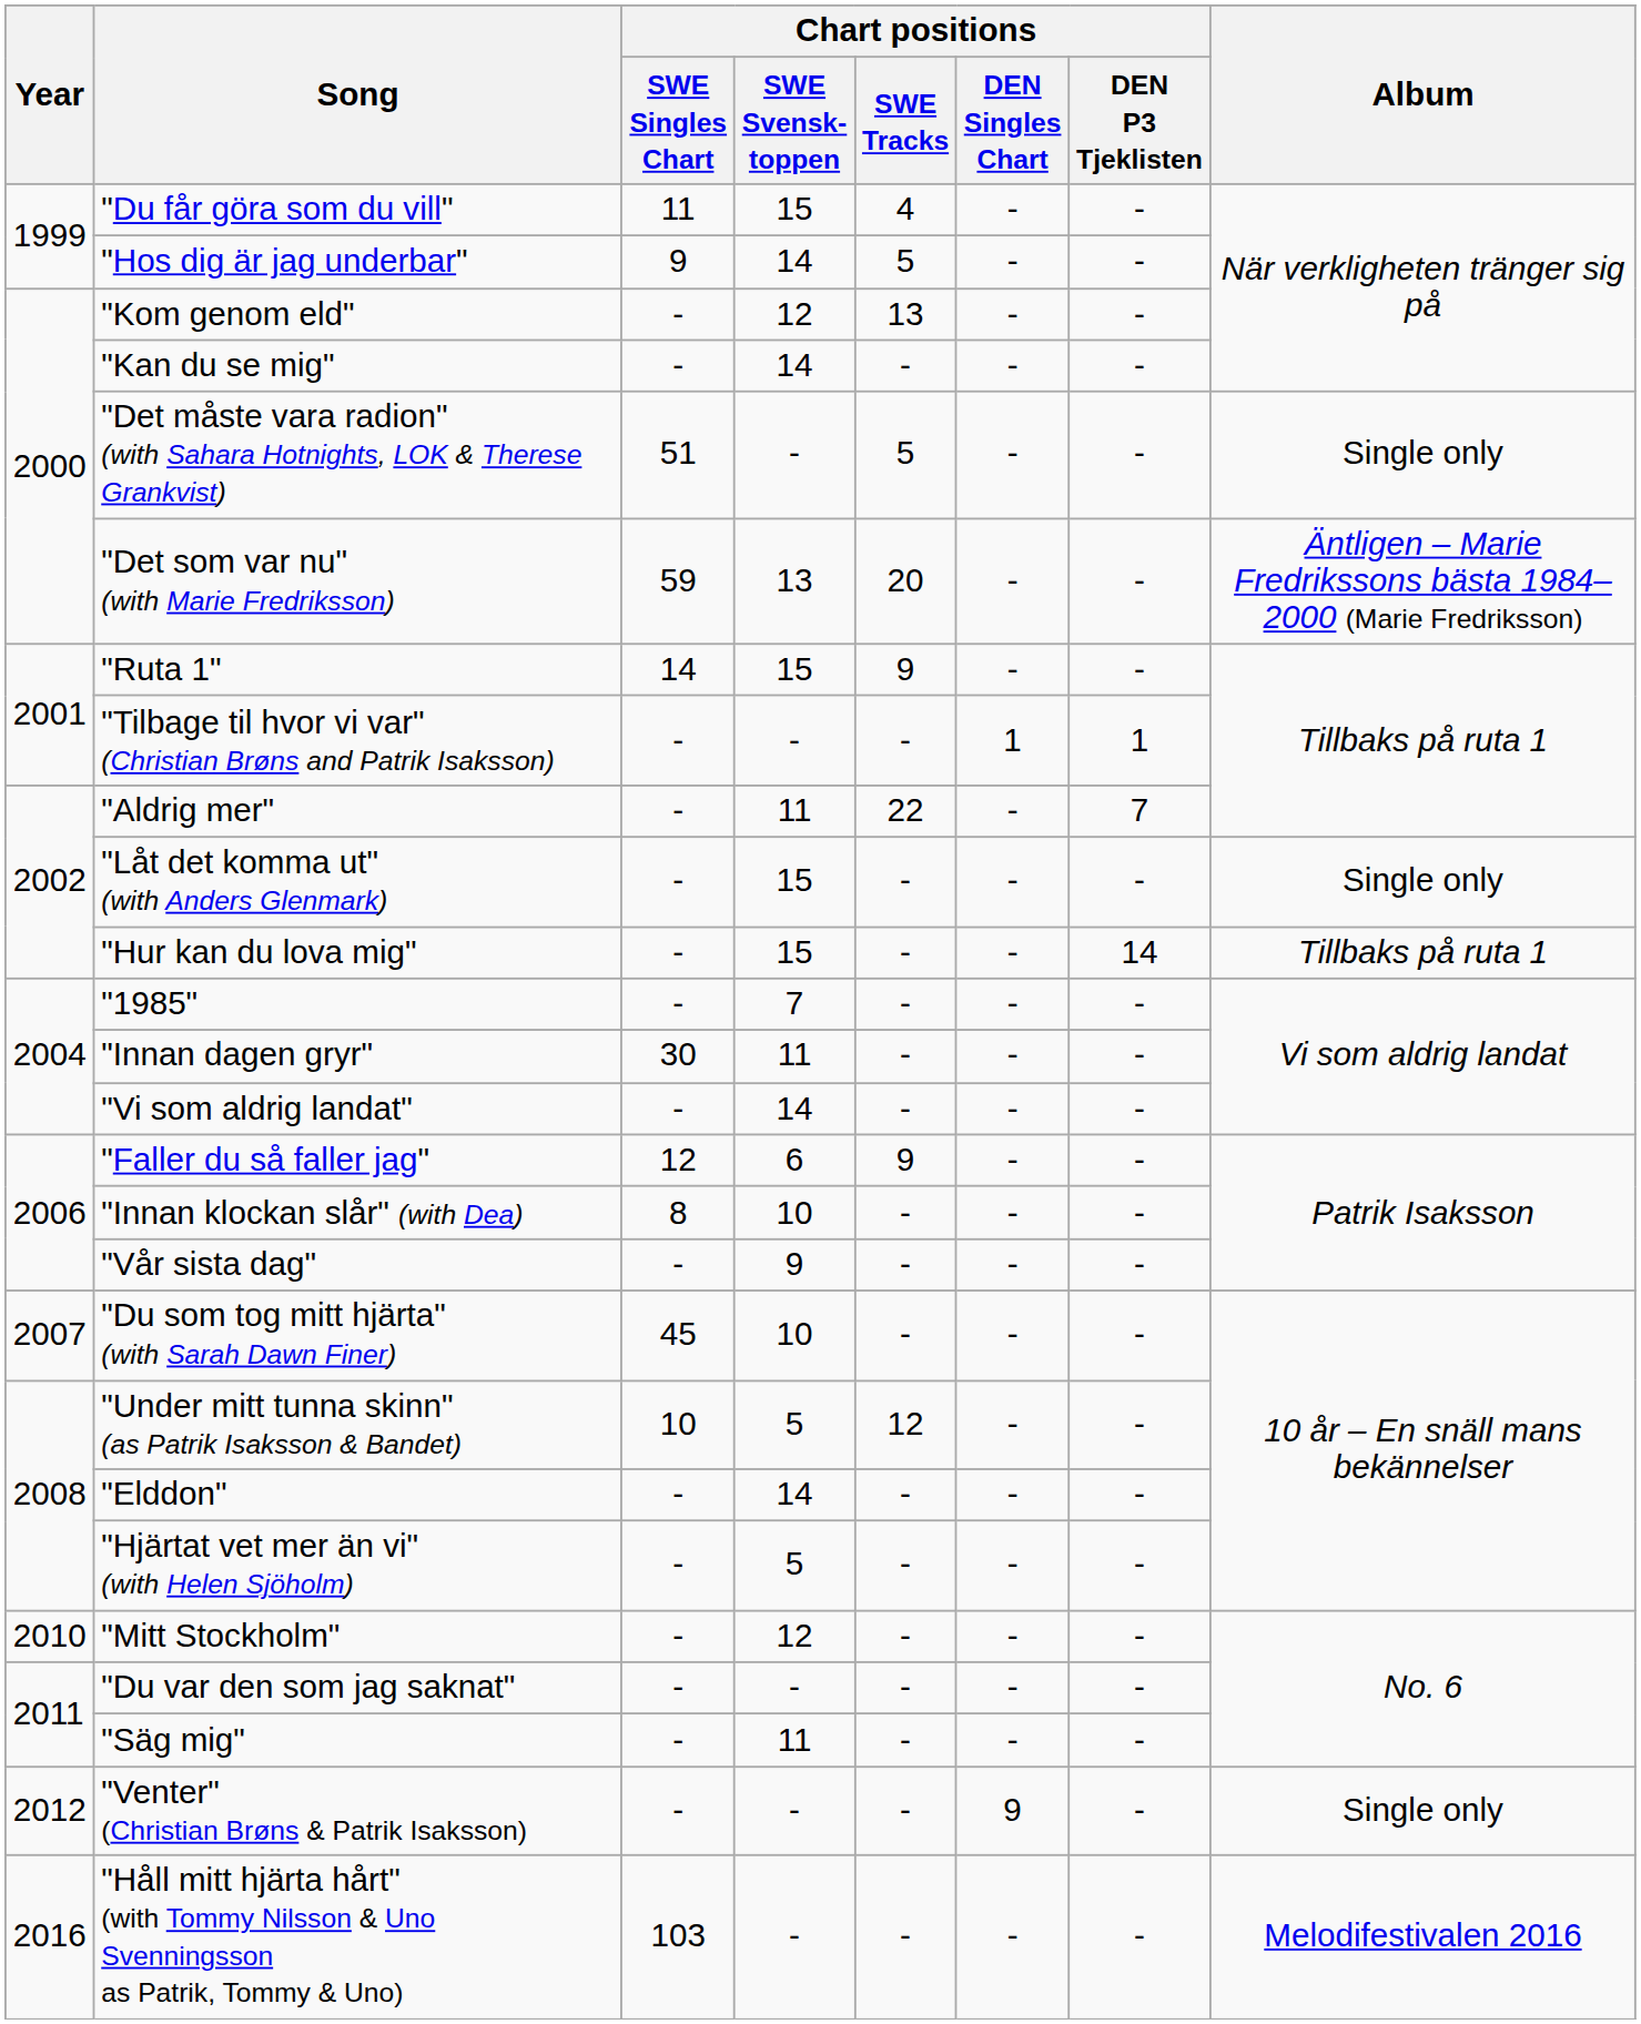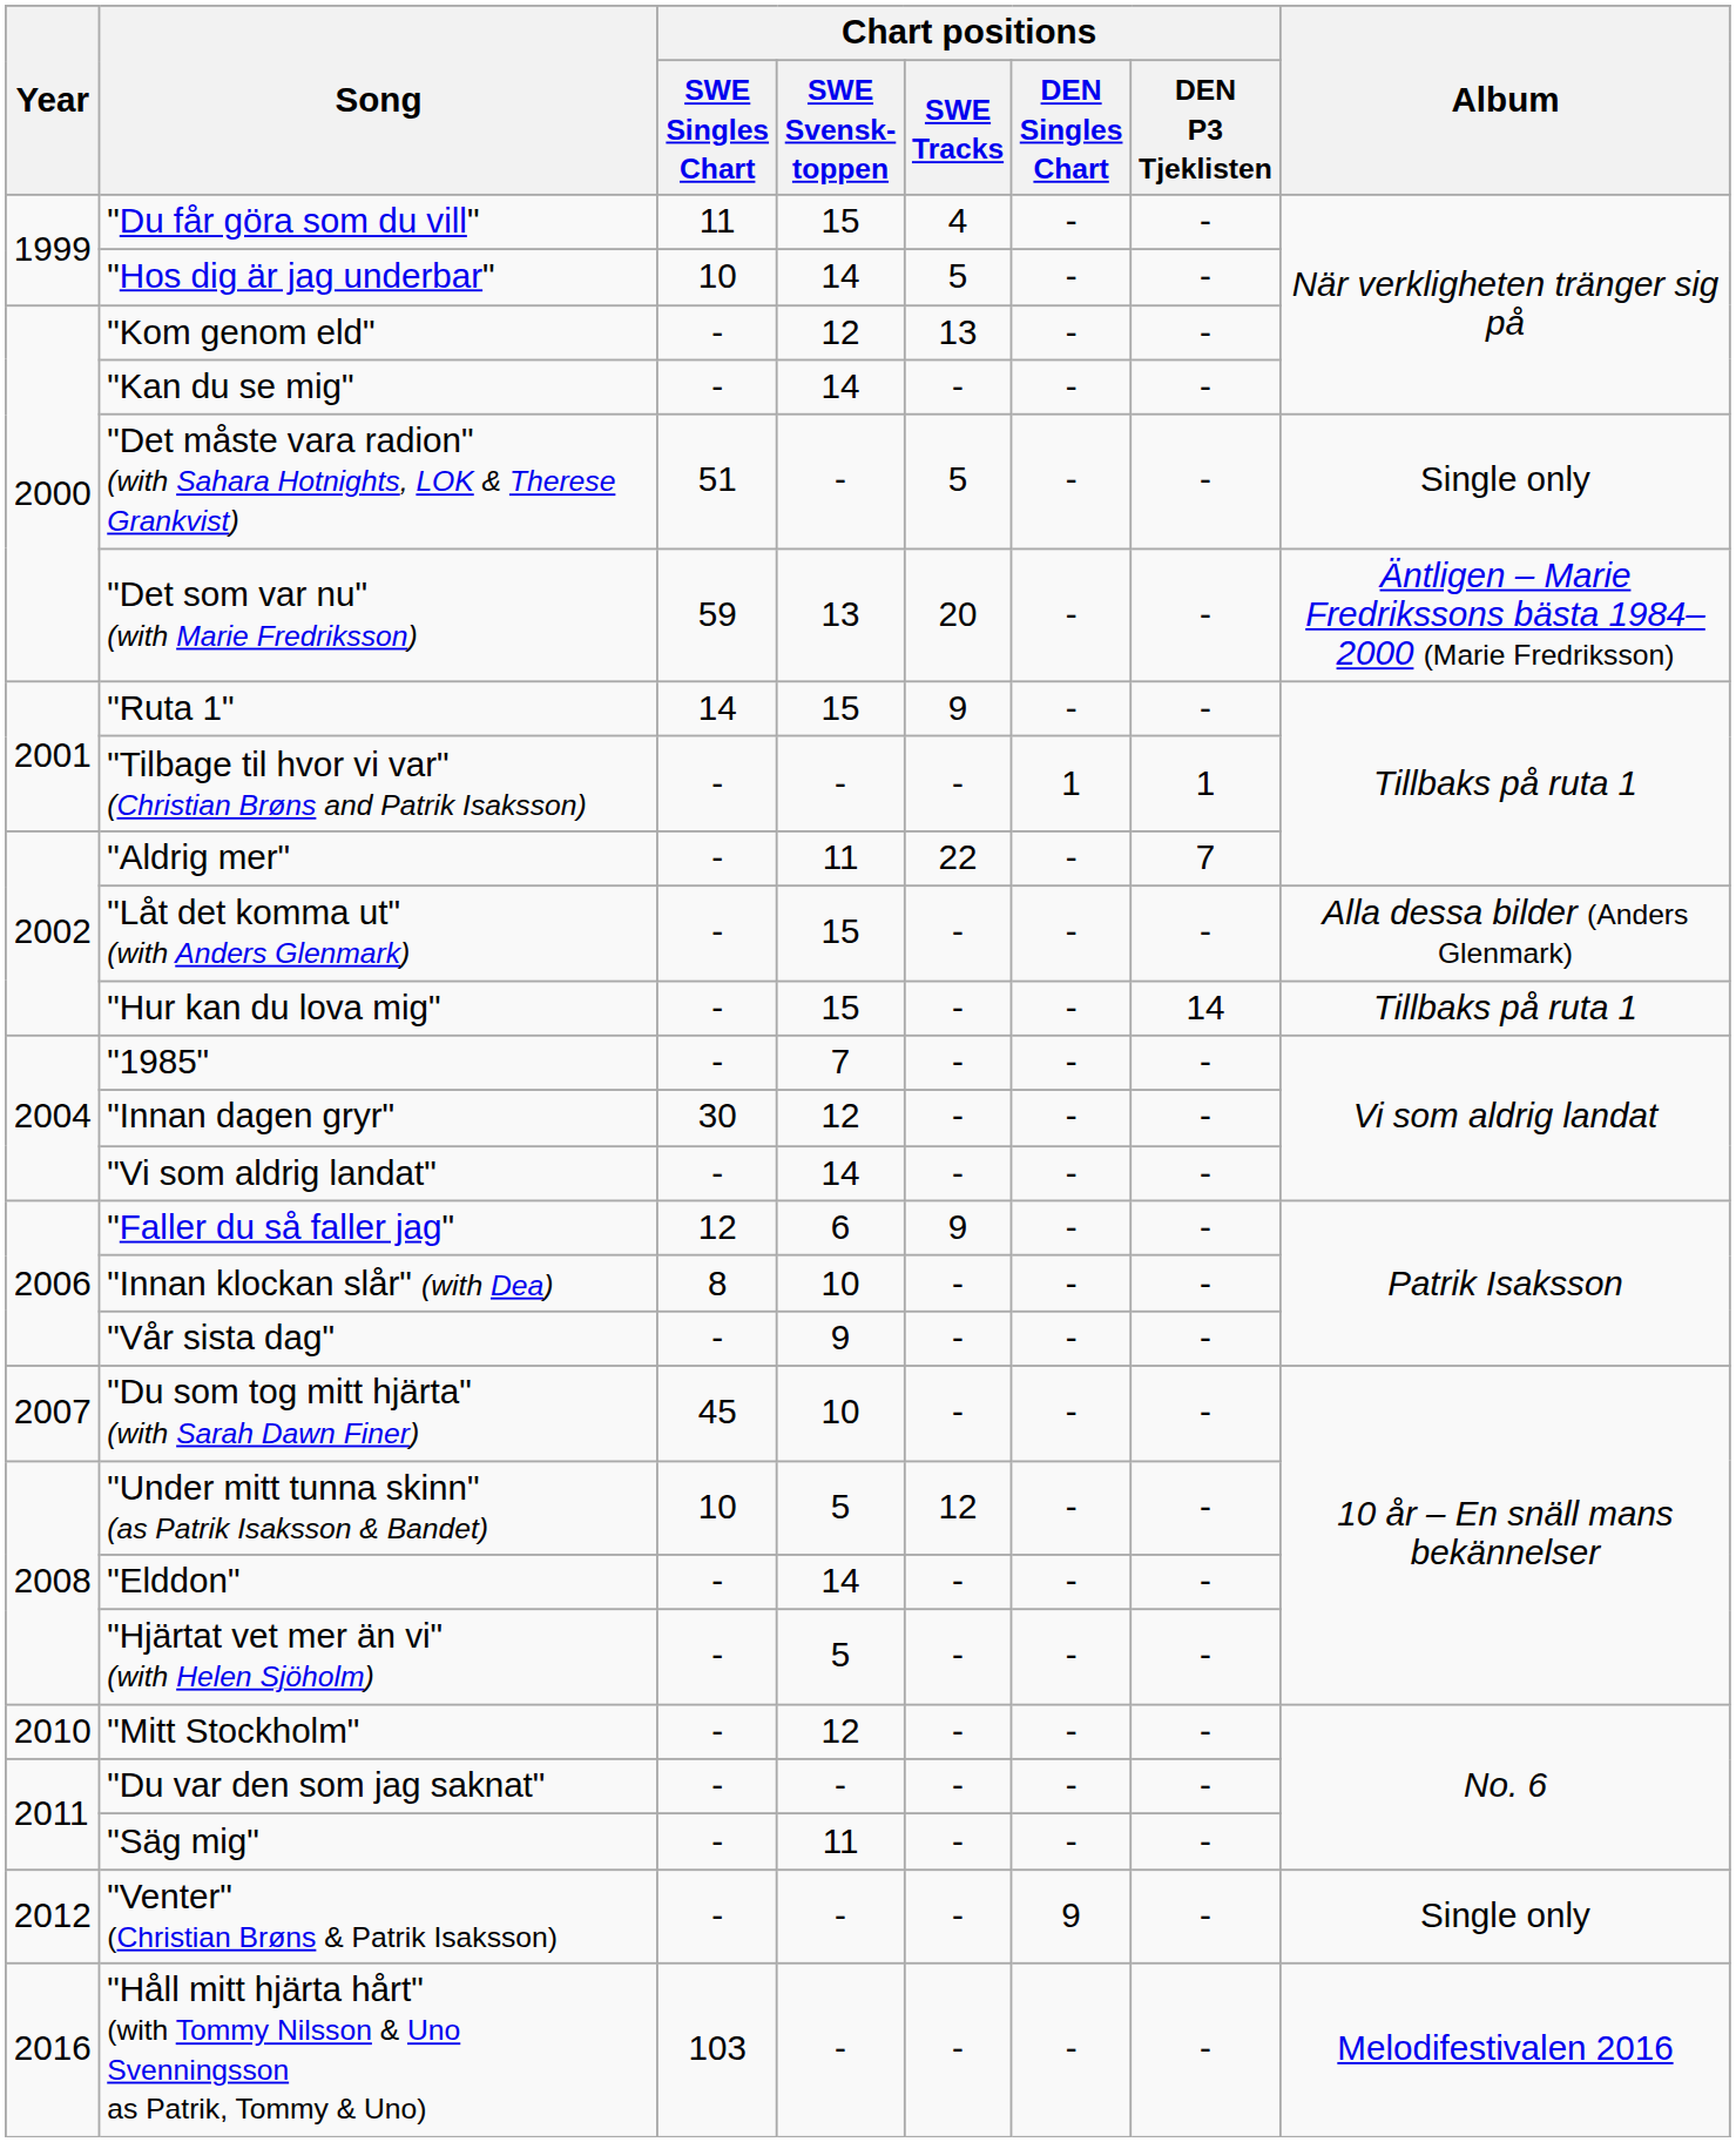"Hos dig är jag underbar" | Chart positions / SWE Singles Chart: 9 -> 10
"Låt det komma ut" (with Anders Glenmark) | Album: Single only -> Alla dessa bilder (Anders Glenmark)
"Innan dagen gryr" | Chart positions / SWE Svensk- toppen: 11 -> 12
